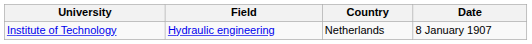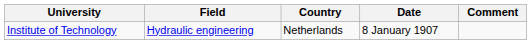+ column: Comment
